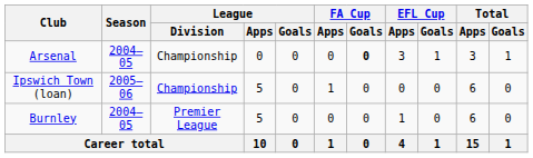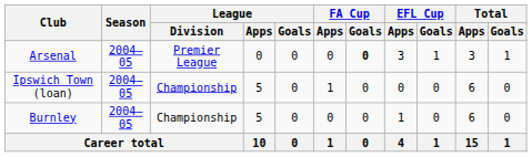Arsenal | League / Division: Championship -> Premier League
Ipswich Town (loan) | Season: 2005–06 -> 2004–05
Burnley | League / Division: Premier League -> Championship
